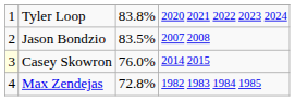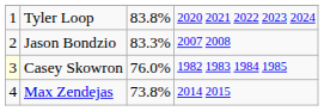Jason Bondzio | column 3: 83.5% -> 83.3%
Casey Skowron | column 4: 2014 2015 -> 1982 1983 1984 1985
Max Zendejas | column 3: 72.8% -> 73.8%
Max Zendejas | column 4: 1982 1983 1984 1985 -> 2014 2015
